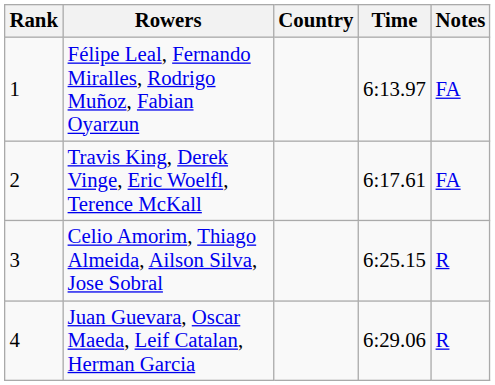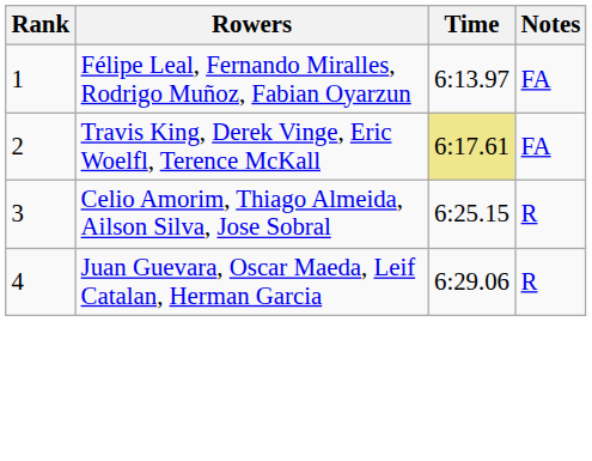- column: Country
Travis King, Derek Vinge, Eric Woelfl, Terence McKall | Time: no background -> khaki background
